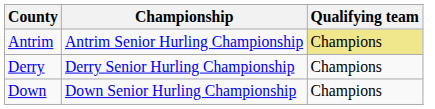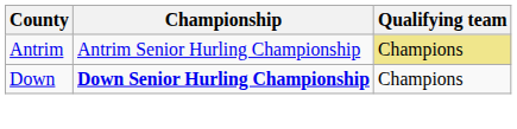- row: Derry | Derry Senior Hurling Championship | Champions
Down | Championship: normal -> bold
